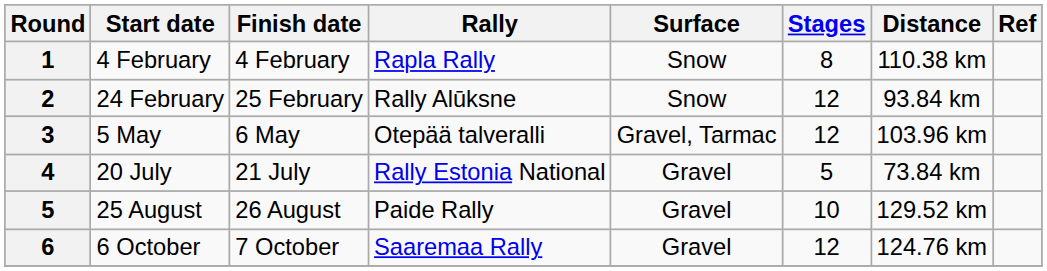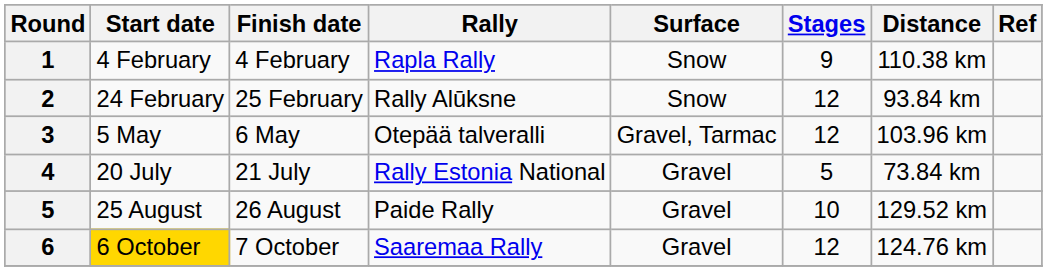1 | Stages: 8 -> 9
6 | Start date: no background -> gold background
